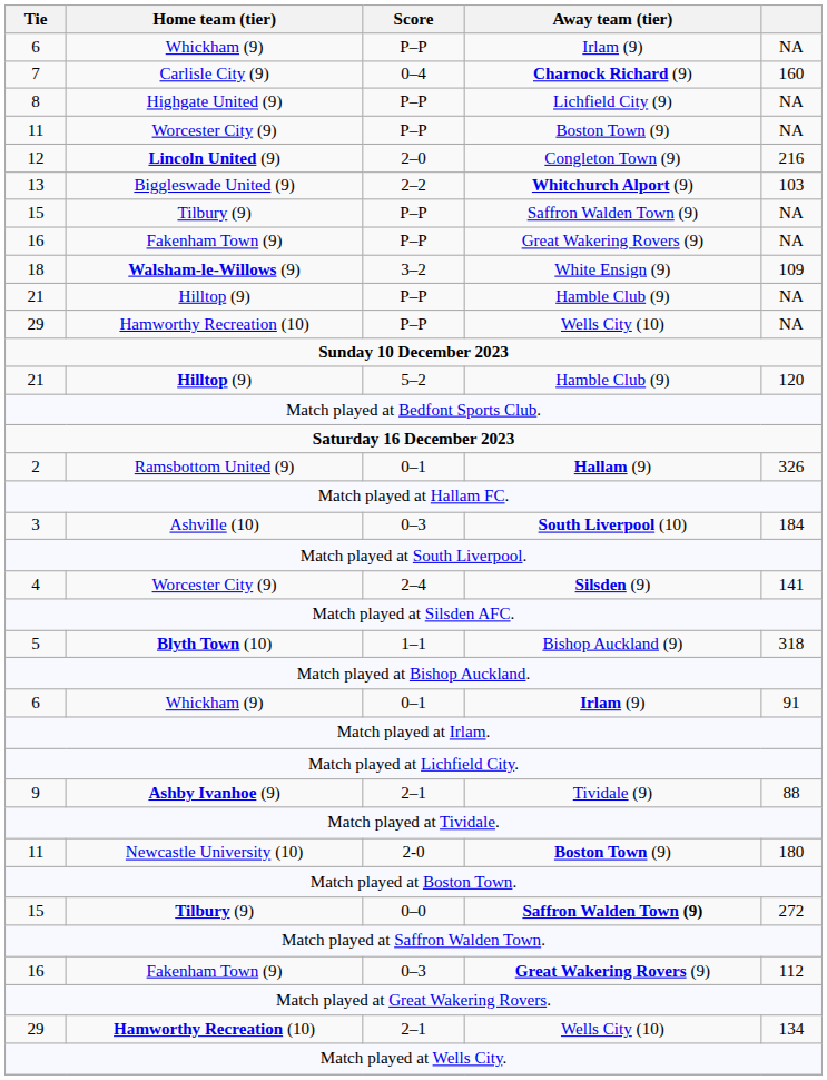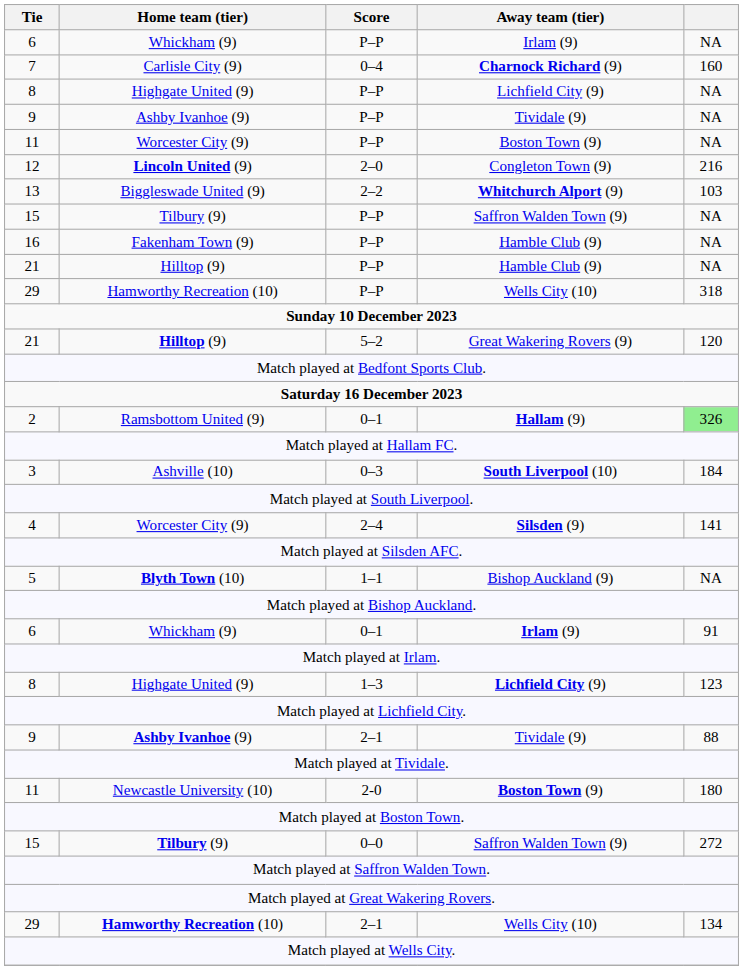+ row: 9 | Ashby Ivanhoe (9) | P–P | Tividale (9) | NA
16 / P–P | Away team (tier): Great Wakering Rovers (9) -> Hamble Club (9)
- row: 18 | Walsham-le-Willows (9) | 3–2 | White Ensign (9) | 109
29 / P–P | column 5: NA -> 318
21 / 5–2 | Away team (tier): Hamble Club (9) -> Great Wakering Rovers (9)
2 | column 5: no background -> lightgreen background
5 | column 5: 318 -> NA
+ row: 8 | Highgate United (9) | 1–3 | Lichfield City (9) | 123
15 / 0–0 | Away team (tier): bold -> normal
- row: 16 | Fakenham Town (9) | 0–3 | Great Wakering Rovers (9) | 112
